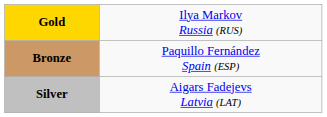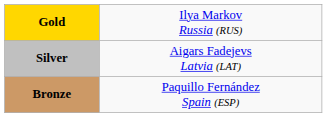rows swapped: Silver <-> Bronze
